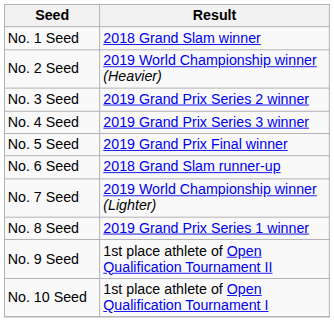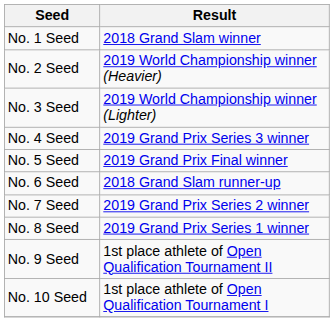No. 3 Seed | Result: 2019 Grand Prix Series 2 winner -> 2019 World Championship winner (Lighter)
No. 7 Seed | Result: 2019 World Championship winner (Lighter) -> 2019 Grand Prix Series 2 winner
